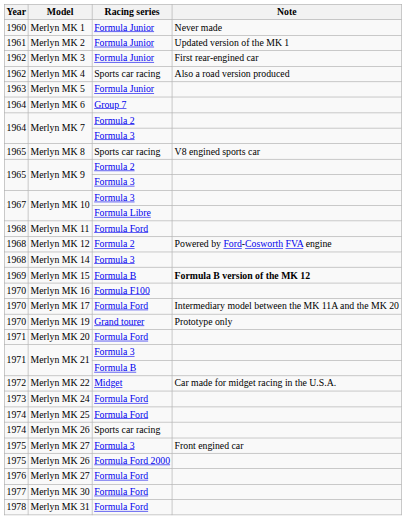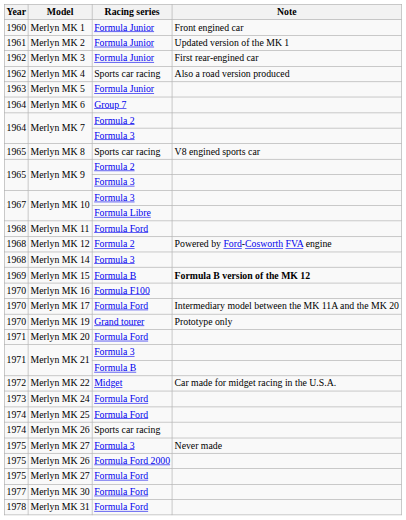Merlyn MK 1 | Note: Never made -> Front engined car
Merlyn MK 27 / Formula 3 | Note: Front engined car -> Never made
Merlyn MK 27 / Formula Ford | Year: 1976 -> 1975
